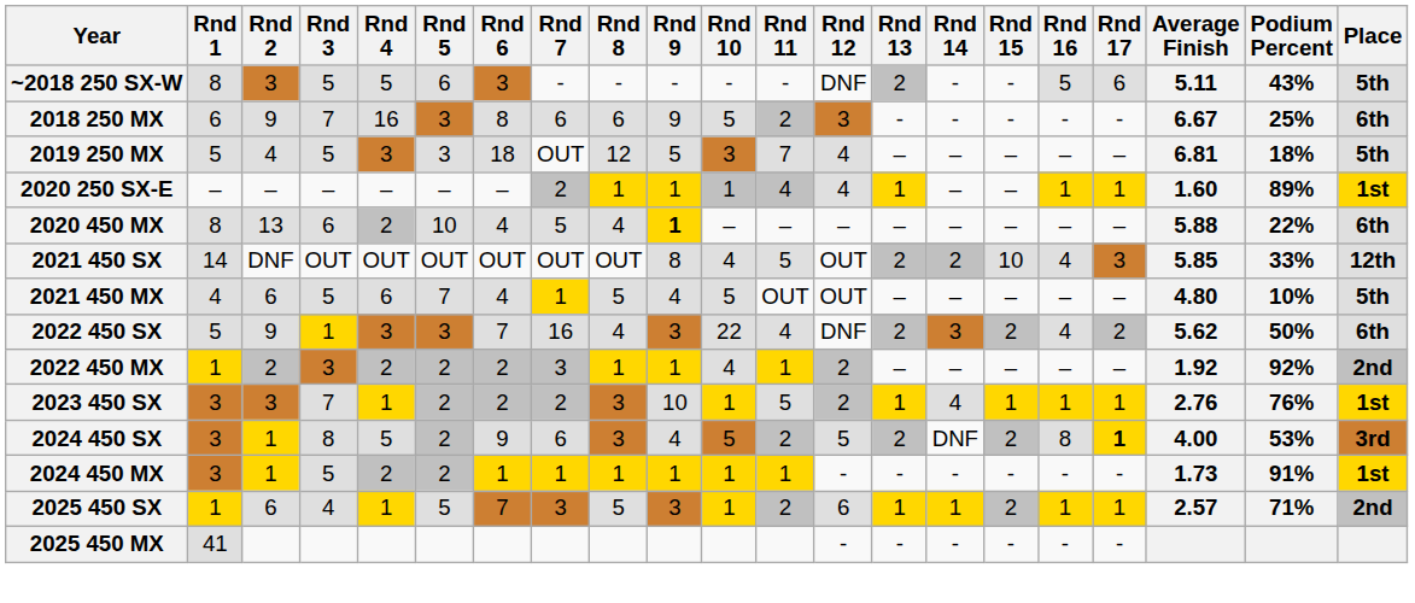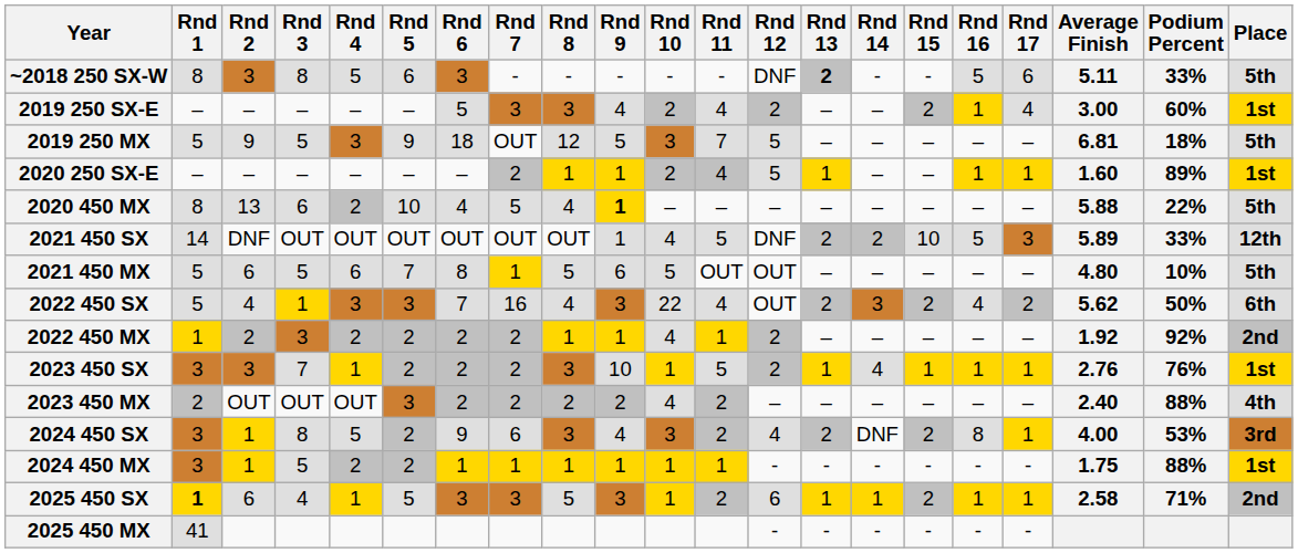~2018 250 SX-W | Rnd 3: 5 -> 8
~2018 250 SX-W | Rnd 13: normal -> bold
~2018 250 SX-W | Podium Percent: 43% -> 33%
- row: 2018 250 MX | 6 | 9 | 7 | 16 | 3 | 8 | 6 | 6 | 9 | 5 | 2 | 3 | - | - | - | - | - | 6.67 | 25% | 6th
+ row: 2019 250 SX-E | – | – | – | – | – | 5 | 3 | 3 | 4 | 2 | 4 | 2 | – | – | 2 | 1 | 4 | 3.00 | 60% | 1st
2019 250 MX | Rnd 2: 4 -> 9
2019 250 MX | Rnd 5: 3 -> 9
2019 250 MX | Rnd 12: 4 -> 5
2020 250 SX-E | Rnd 10: 1 -> 2
2020 250 SX-E | Rnd 12: 4 -> 5
2020 450 MX | Place: 6th -> 5th
2021 450 SX | Rnd 9: 8 -> 1
2021 450 SX | Rnd 12: OUT -> DNF
2021 450 SX | Rnd 16: 4 -> 5
2021 450 SX | Average Finish: 5.85 -> 5.89
2021 450 MX | Rnd 1: 4 -> 5
2021 450 MX | Rnd 6: 4 -> 8
2021 450 MX | Rnd 9: 4 -> 6
2022 450 SX | Rnd 2: 9 -> 4
2022 450 SX | Rnd 12: DNF -> OUT
2022 450 MX | Rnd 7: 3 -> 2
+ row: 2023 450 MX | 2 | OUT | OUT | OUT | 3 | 2 | 2 | 2 | 2 | 4 | 2 | – | – | – | – | – | – | 2.40 | 88% | 4th
2024 450 SX | Rnd 10: 5 -> 3
2024 450 SX | Rnd 12: 5 -> 4
2024 450 SX | Rnd 17: bold -> normal
2024 450 MX | Average Finish: 1.73 -> 1.75
2024 450 MX | Podium Percent: 91% -> 88%
2025 450 SX | Rnd 1: normal -> bold
2025 450 SX | Rnd 6: 7 -> 3
2025 450 SX | Average Finish: 2.57 -> 2.58
